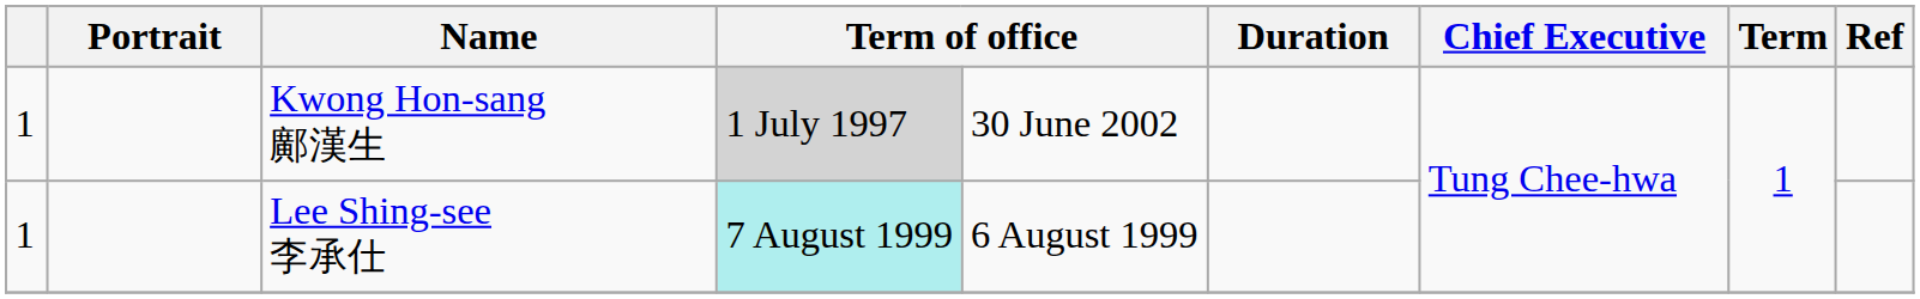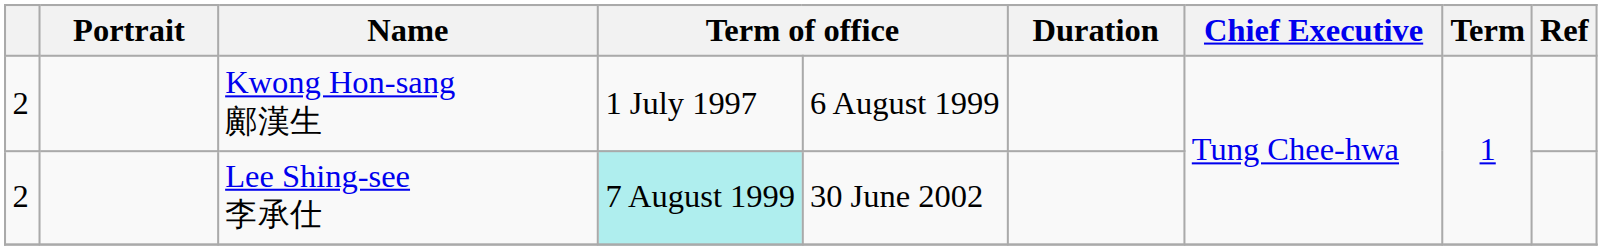Kwong Hon-sang 鄺漢生 | column 1: 1 -> 2
Kwong Hon-sang 鄺漢生 | column 4: lightgrey background -> no background
Kwong Hon-sang 鄺漢生 | column 5: 30 June 2002 -> 6 August 1999
Lee Shing-see 李承仕 | column 1: 1 -> 2
Lee Shing-see 李承仕 | column 5: 6 August 1999 -> 30 June 2002
